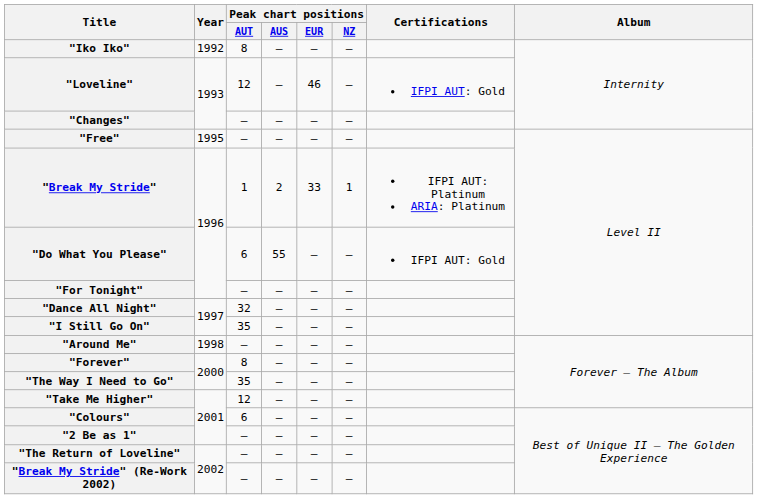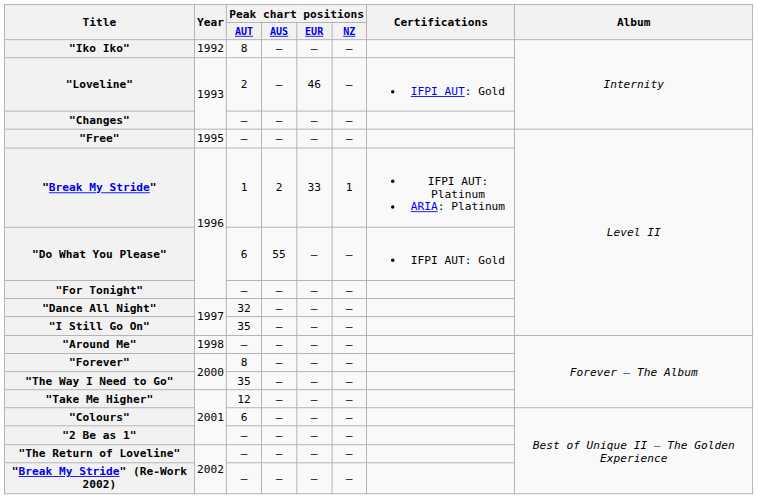"Loveline" | Peak chart positions / AUT: 12 -> 2
